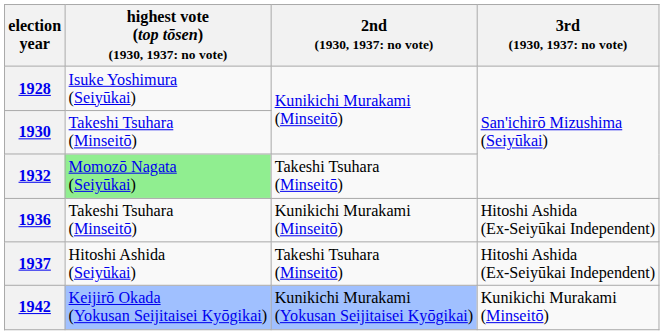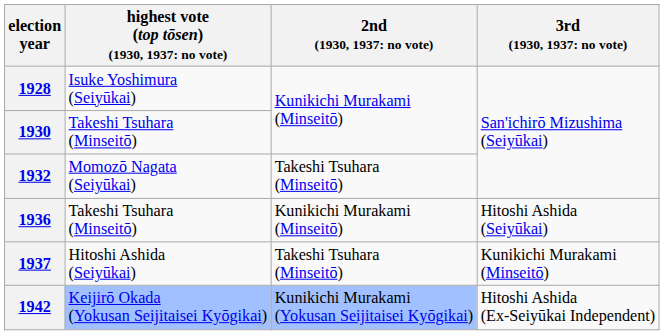1932 | column 2: lightgreen background -> no background
1936 | column 4: Hitoshi Ashida (Ex-Seiyūkai Independent) -> Hitoshi Ashida (Seiyūkai)
1937 | column 4: Hitoshi Ashida (Ex-Seiyūkai Independent) -> Kunikichi Murakami (Minseitō)
1942 | column 4: Kunikichi Murakami (Minseitō) -> Hitoshi Ashida (Ex-Seiyūkai Independent)
